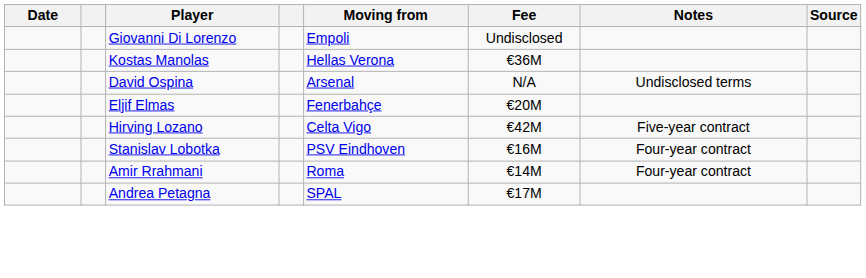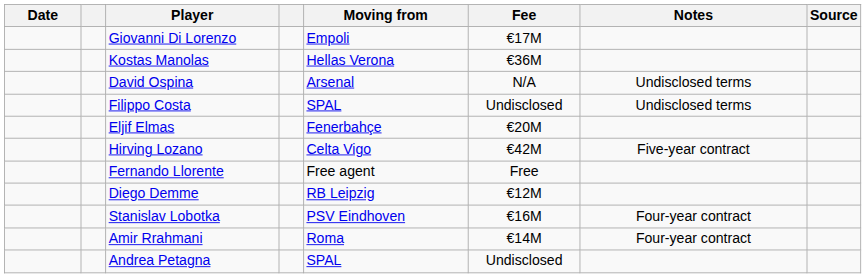Giovanni Di Lorenzo | Fee: Undisclosed -> €17M
+ row: Filippo Costa | SPAL | Undisclosed | Undisclosed terms
+ row: Fernando Llorente | Free agent | Free
+ row: Diego Demme | RB Leipzig | €12M
Andrea Petagna | Fee: €17M -> Undisclosed
